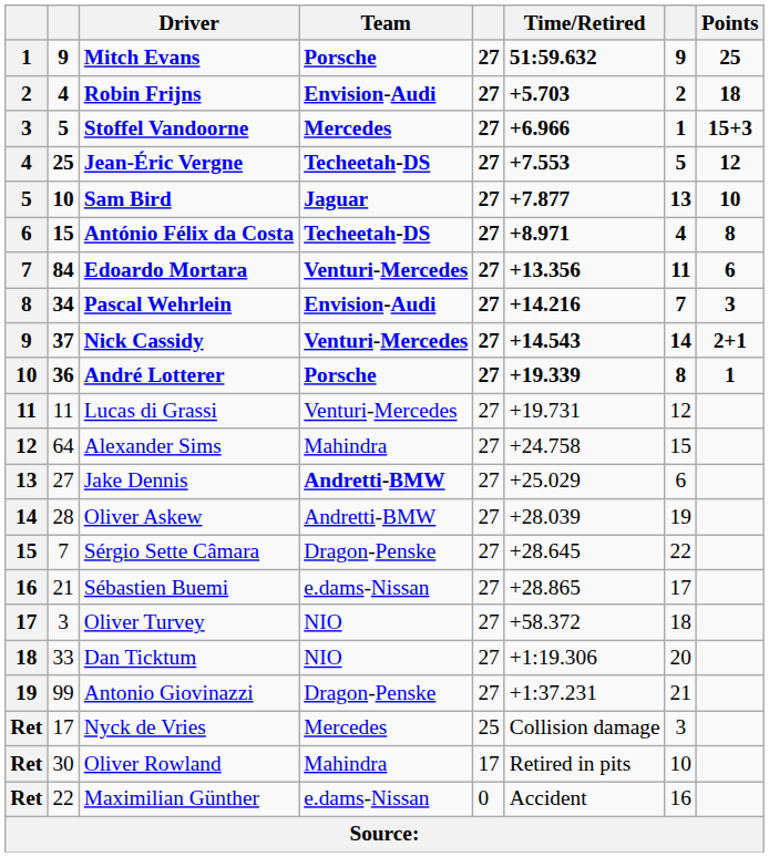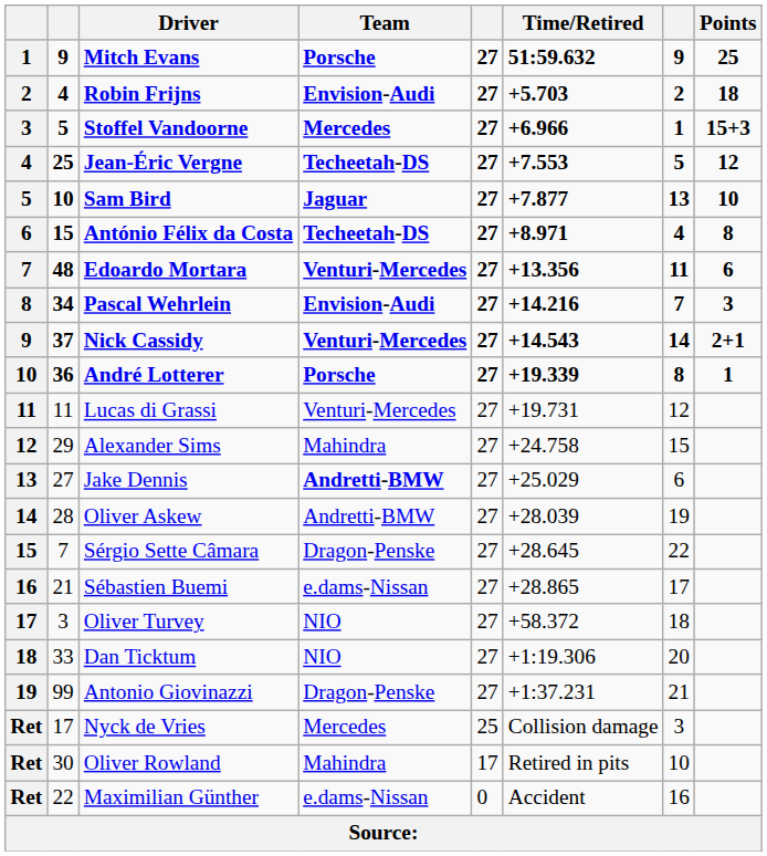Edoardo Mortara | column 2: 84 -> 48
Alexander Sims | column 2: 64 -> 29
